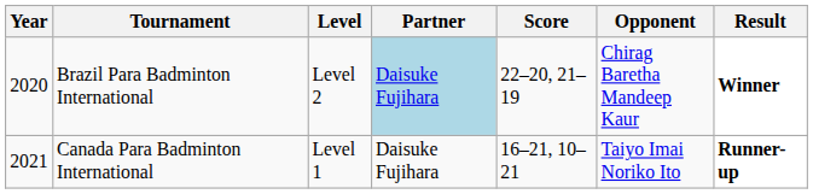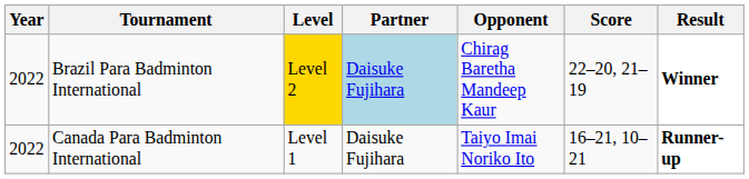columns swapped: Opponent <-> Score
Brazil Para Badminton International | Year: 2020 -> 2022
Brazil Para Badminton International | Level: no background -> gold background
Canada Para Badminton International | Year: 2021 -> 2022
